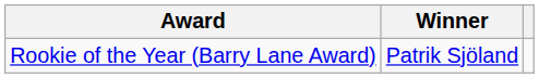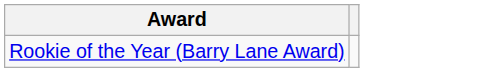- column: Winner | Patrik Sjöland
